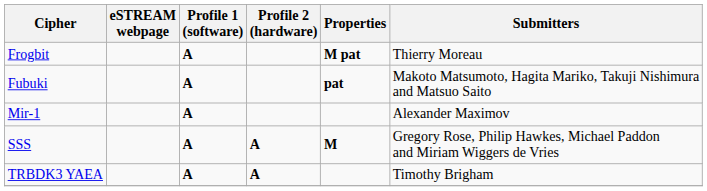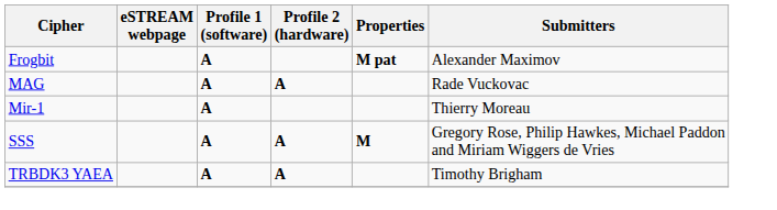Frogbit | Submitters: Thierry Moreau -> Alexander Maximov
- row: Fubuki | A | pat | Makoto Matsumoto, Hagita Mariko, Takuji Nishimura and Matsuo Saito
+ row: MAG | A | A | Rade Vuckovac
Mir-1 | Submitters: Alexander Maximov -> Thierry Moreau
